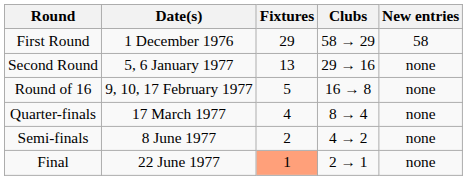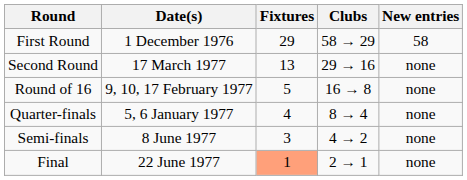Second Round | Date(s): 5, 6 January 1977 -> 17 March 1977
Quarter-finals | Date(s): 17 March 1977 -> 5, 6 January 1977
Semi-finals | Fixtures: 2 -> 3
